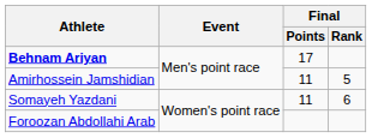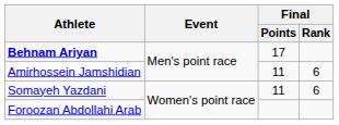Amirhossein Jamshidian | Final / Rank: 5 -> 6
